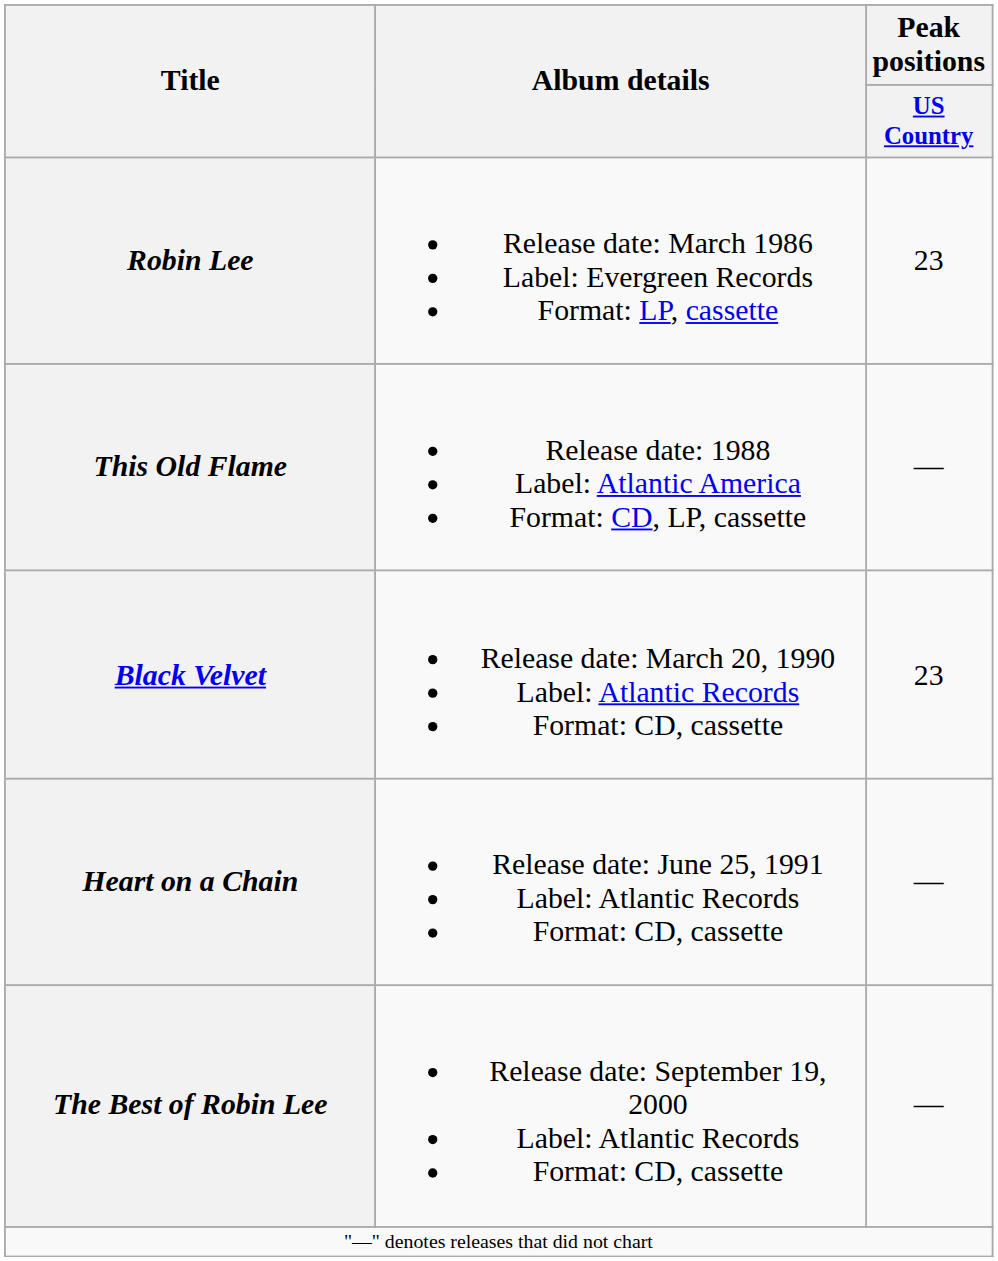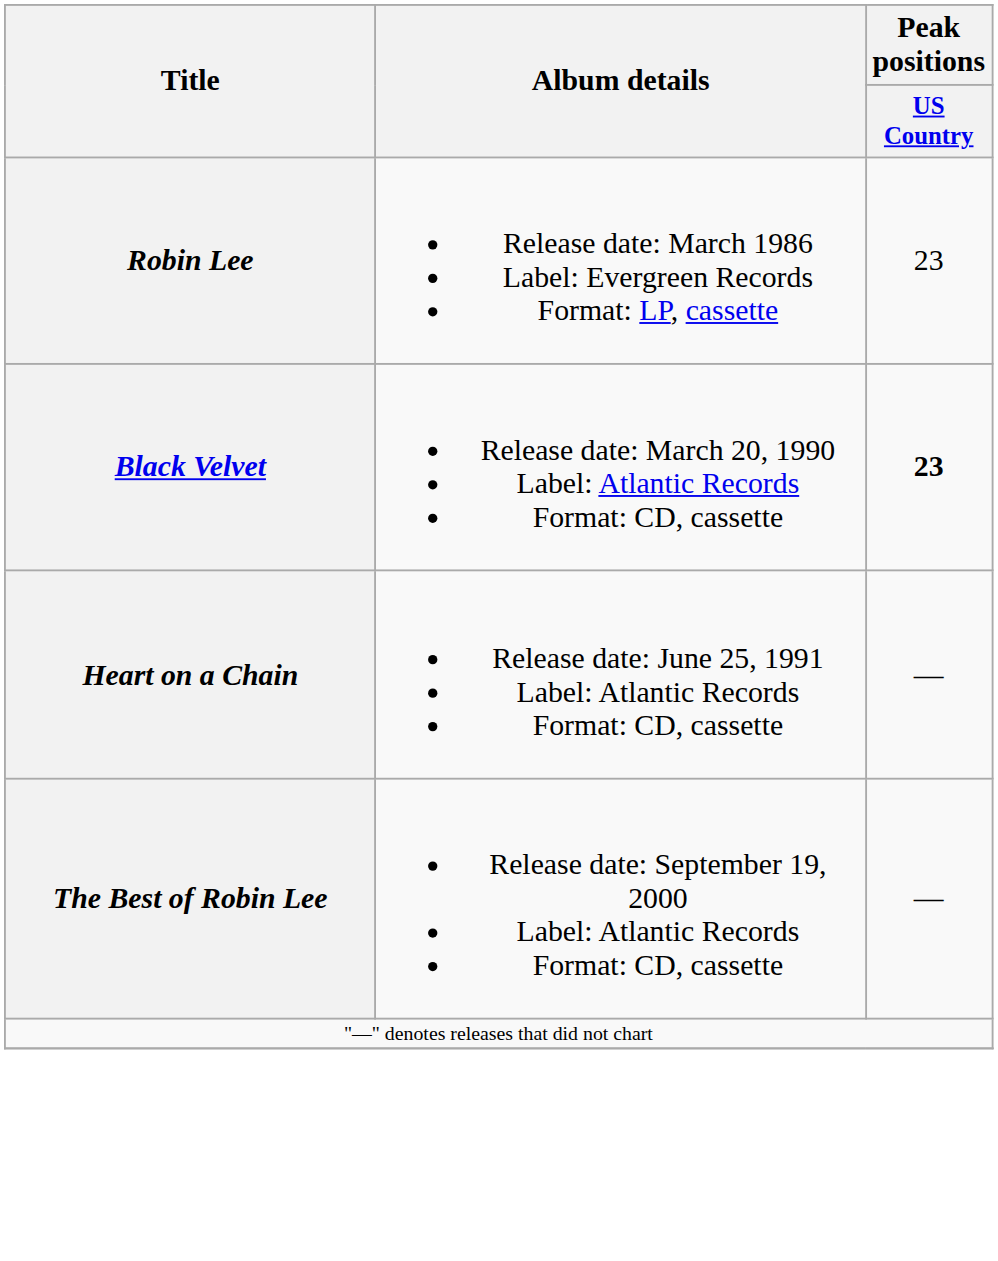- row: This Old Flame | Release date: 1988 Label: Atlantic America Format: CD, LP, cassette | —
Black Velvet | Peak positions / US Country: normal -> bold
